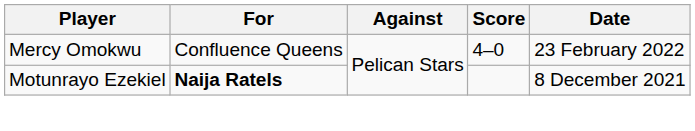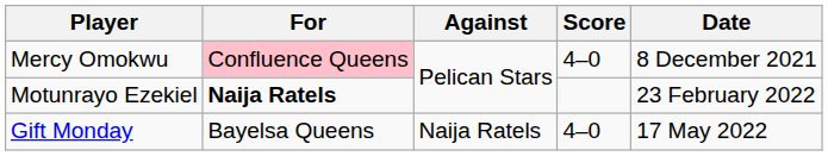Mercy Omokwu | For: no background -> pink background
Mercy Omokwu | Date: 23 February 2022 -> 8 December 2021
Motunrayo Ezekiel | Date: 8 December 2021 -> 23 February 2022
+ row: Gift Monday | Bayelsa Queens | Naija Ratels | 4–0 | 17 May 2022
